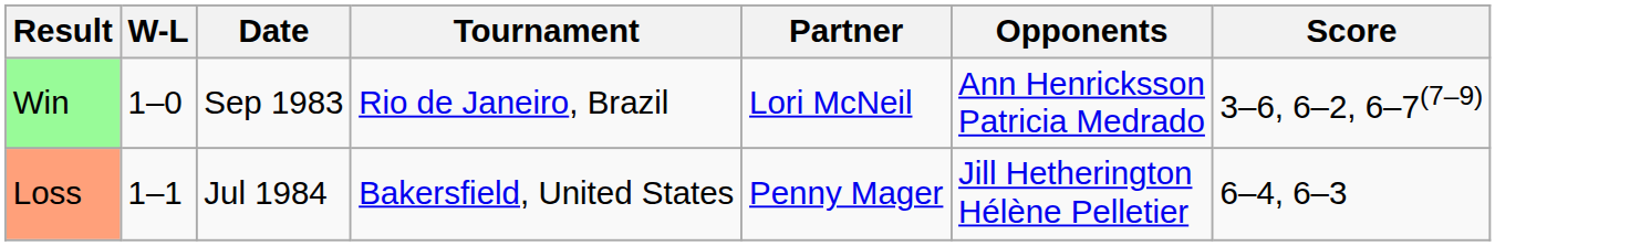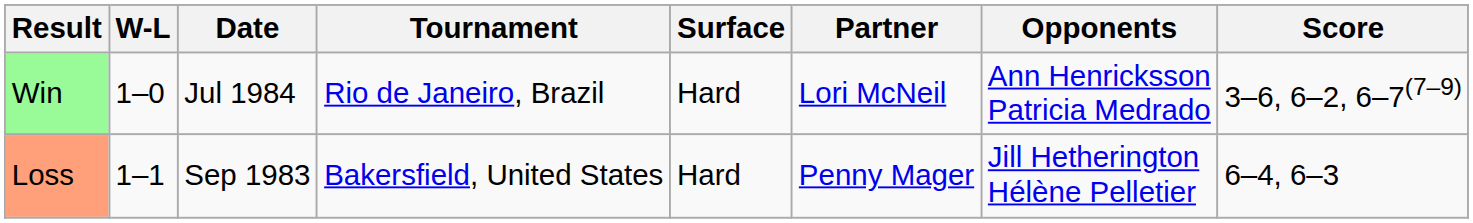+ column: Surface | Hard | Hard
Win | Date: Sep 1983 -> Jul 1984
Loss | Date: Jul 1984 -> Sep 1983
